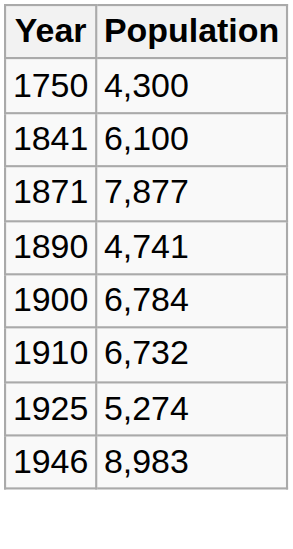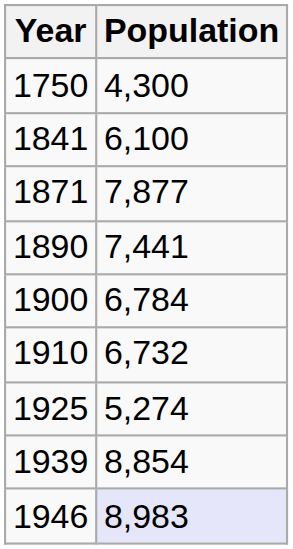1890 | Population: 4,741 -> 7,441
+ row: 1939 | 8,854
1946 | Population: no background -> lavender background
